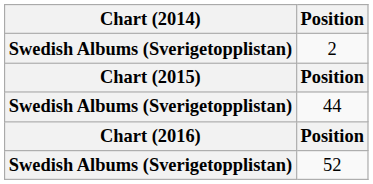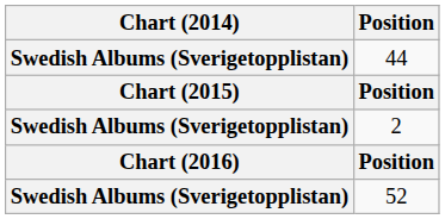rows swapped: 2 <-> 44
